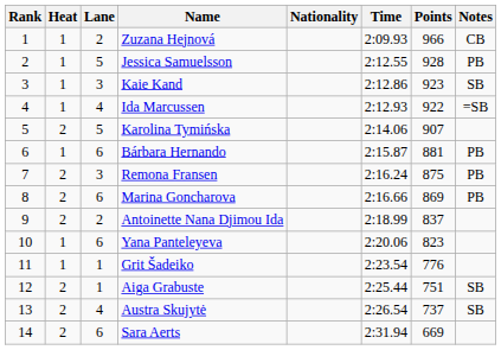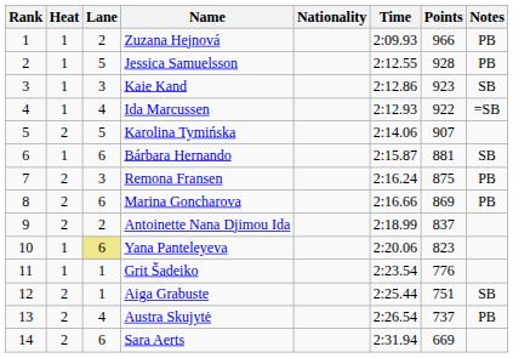Zuzana Hejnová | Notes: CB -> PB
Bárbara Hernando | Notes: PB -> SB
Yana Panteleyeva | Lane: no background -> khaki background
Austra Skujytė | Notes: SB -> PB
